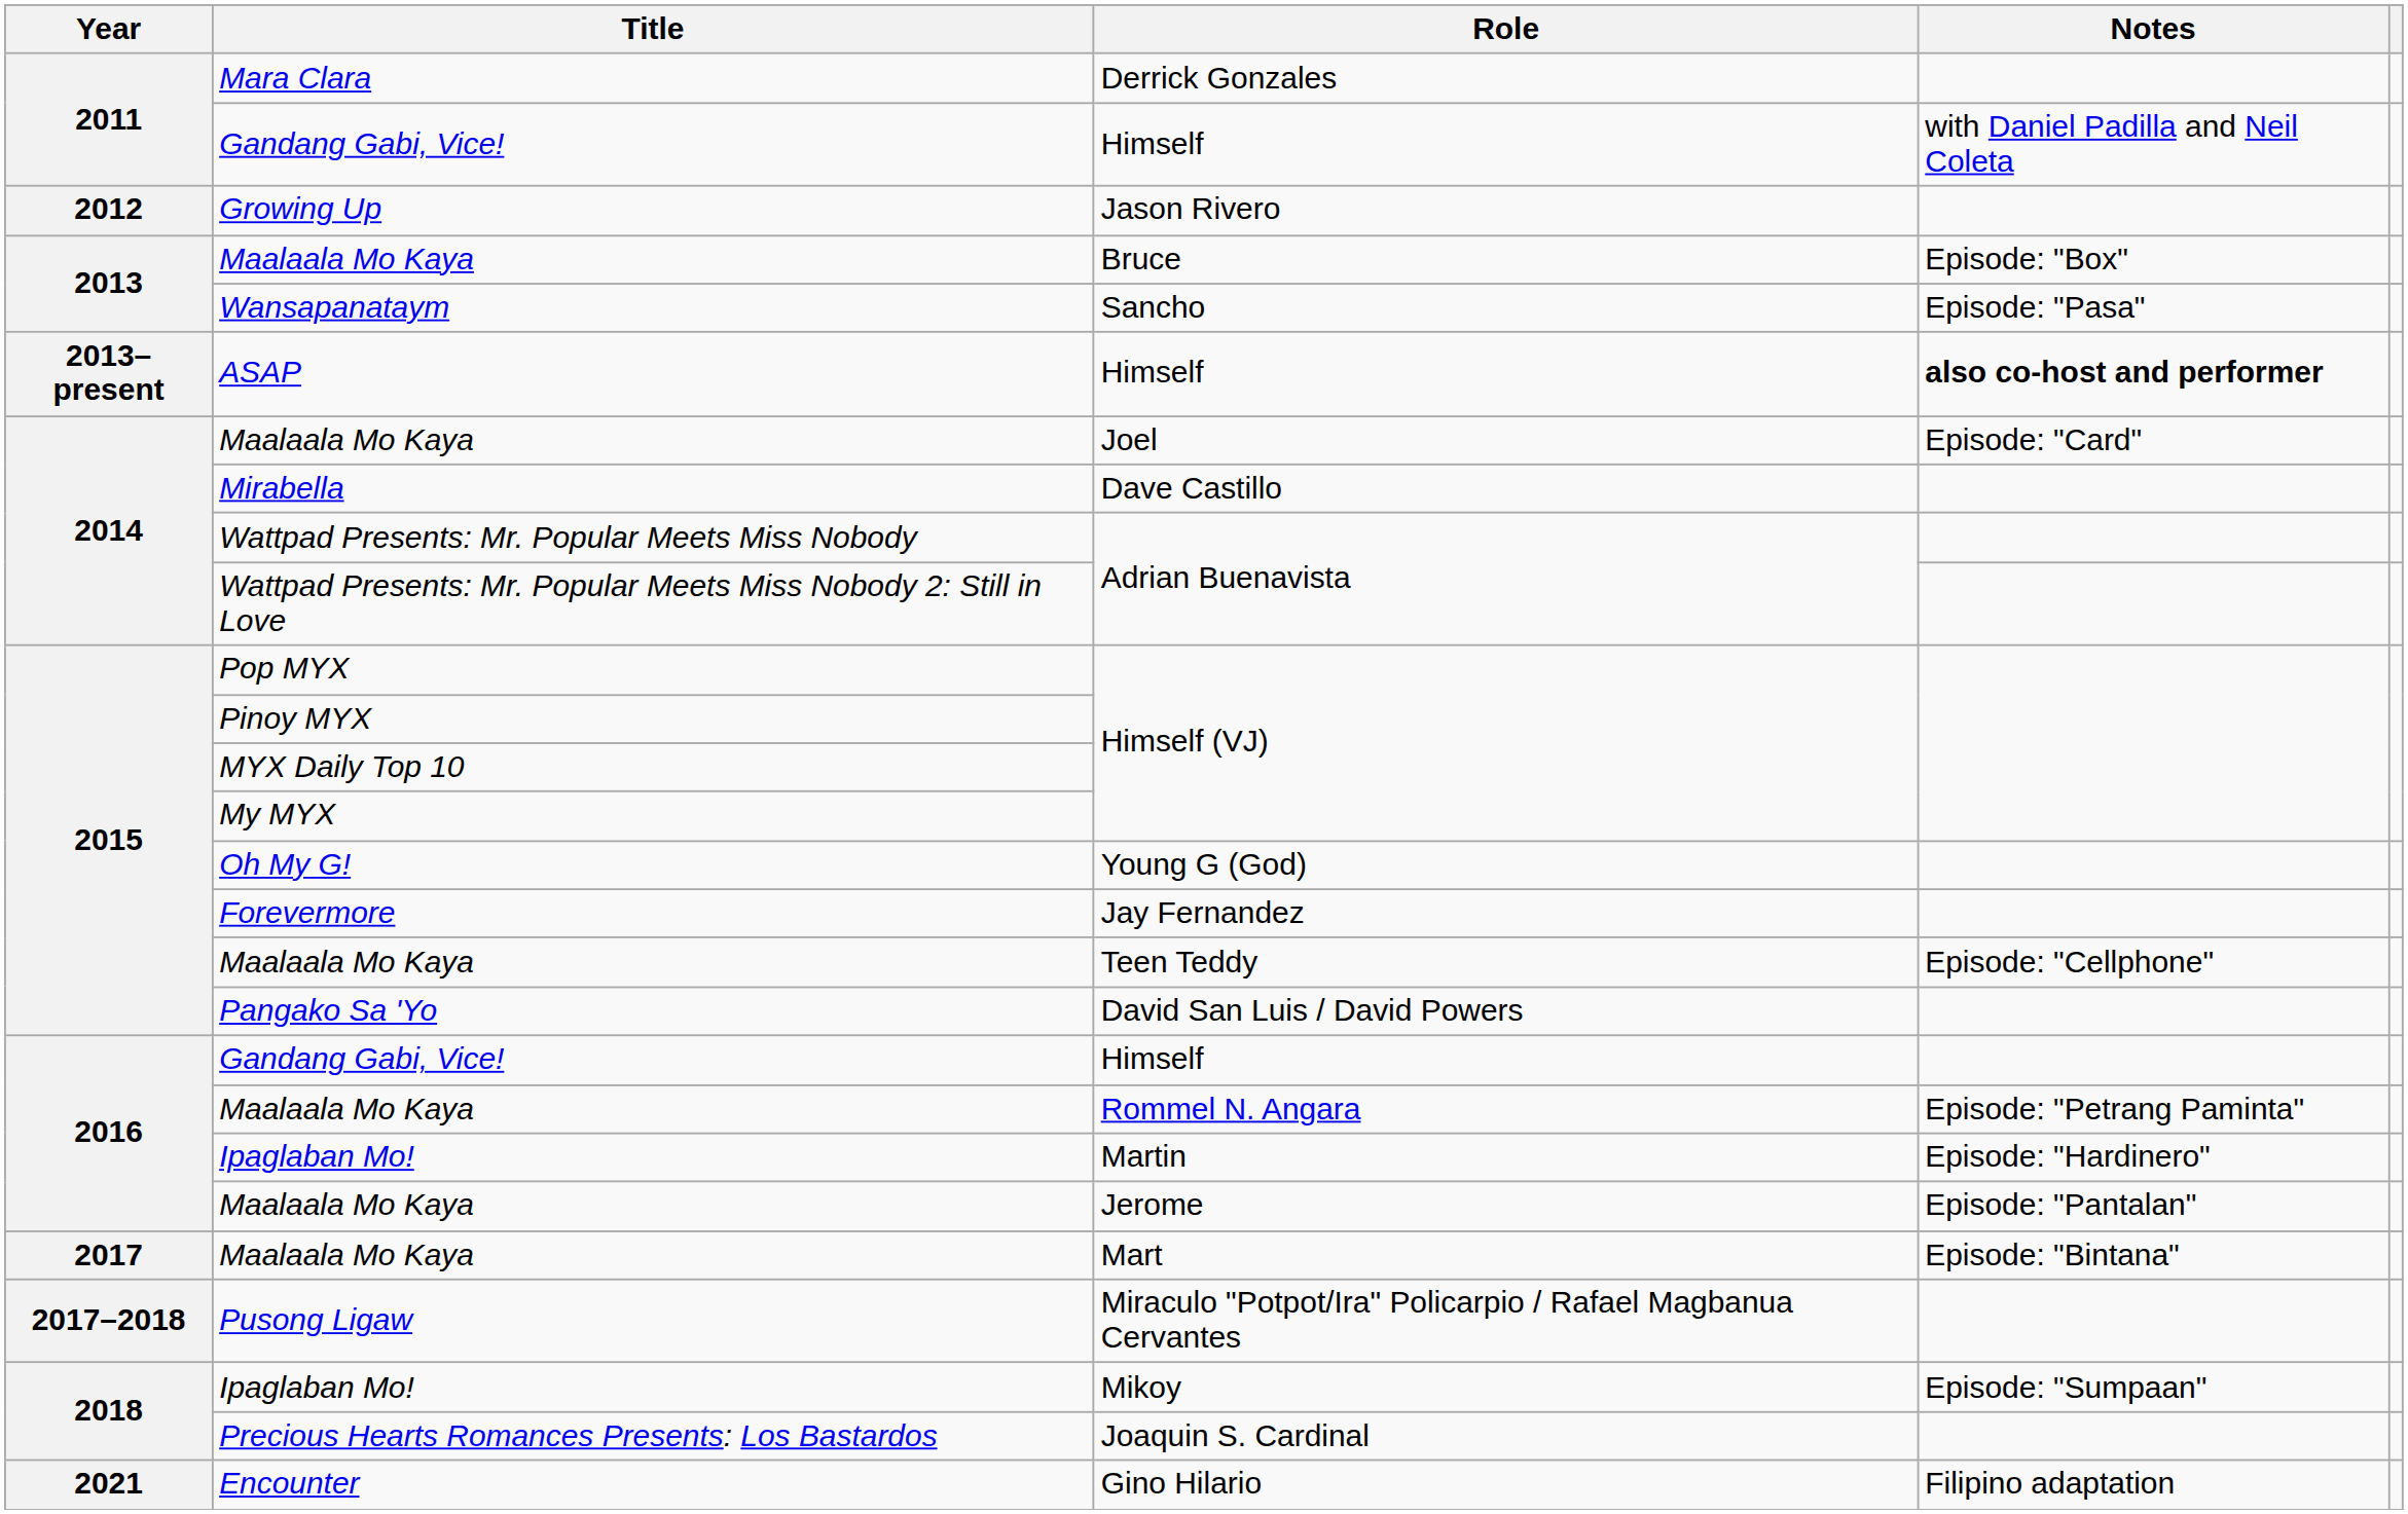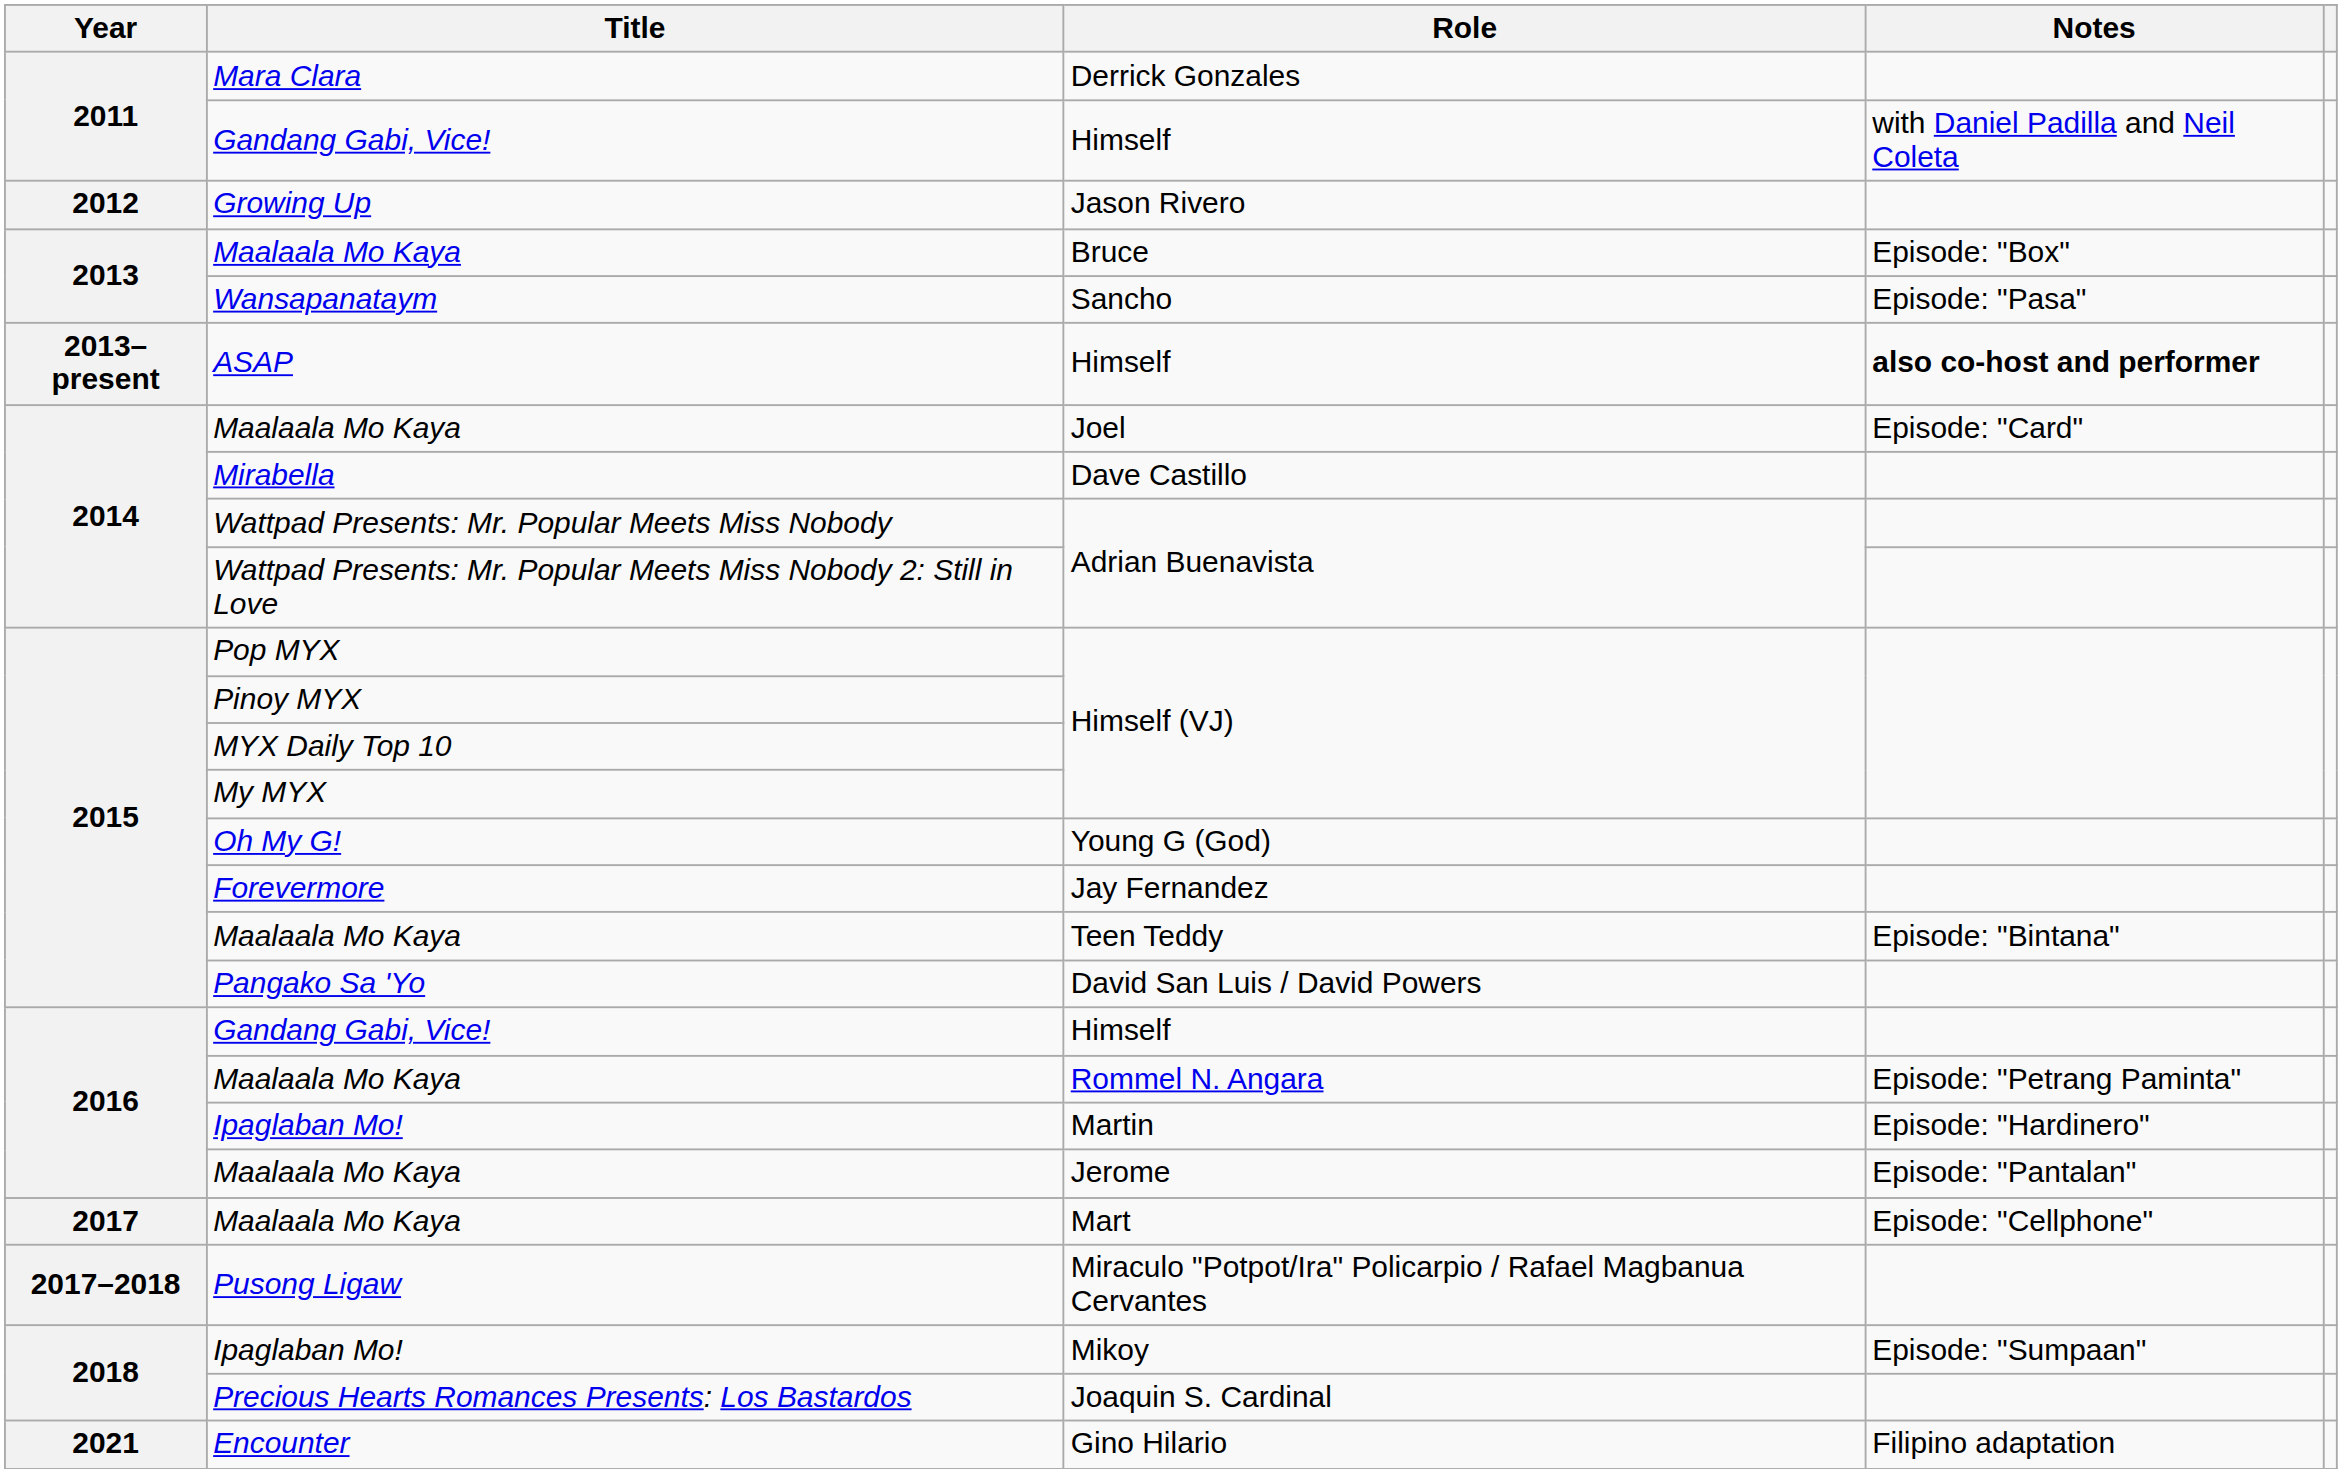Teen Teddy | Notes: Episode: "Cellphone" -> Episode: "Bintana"
Mart | Notes: Episode: "Bintana" -> Episode: "Cellphone"
